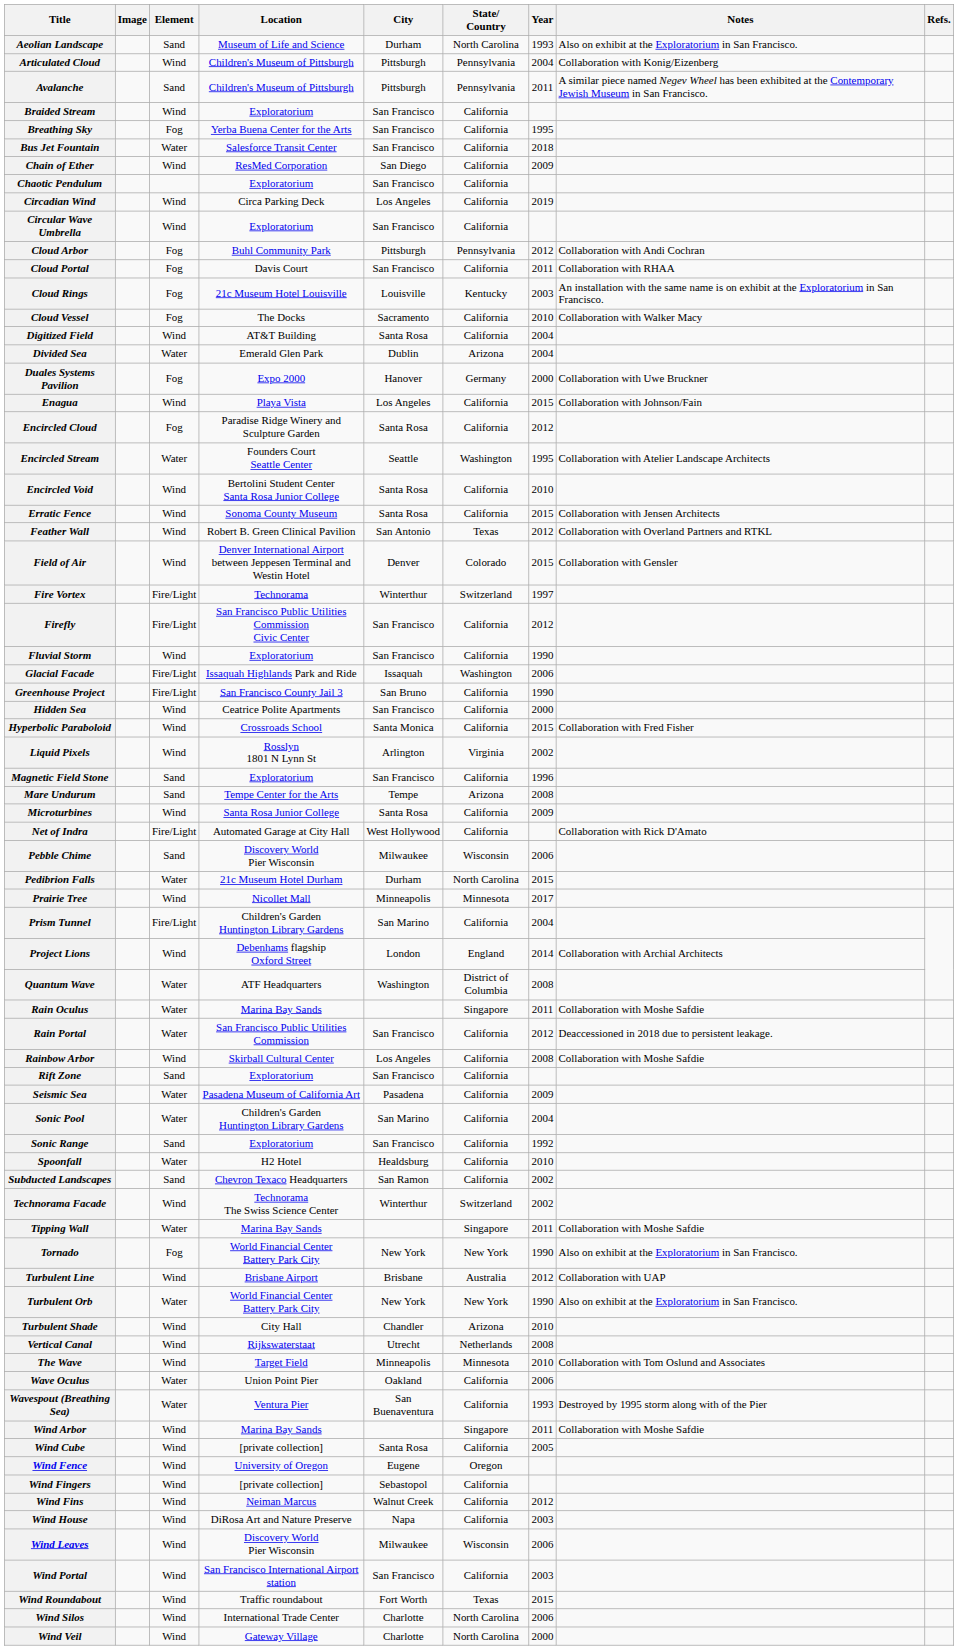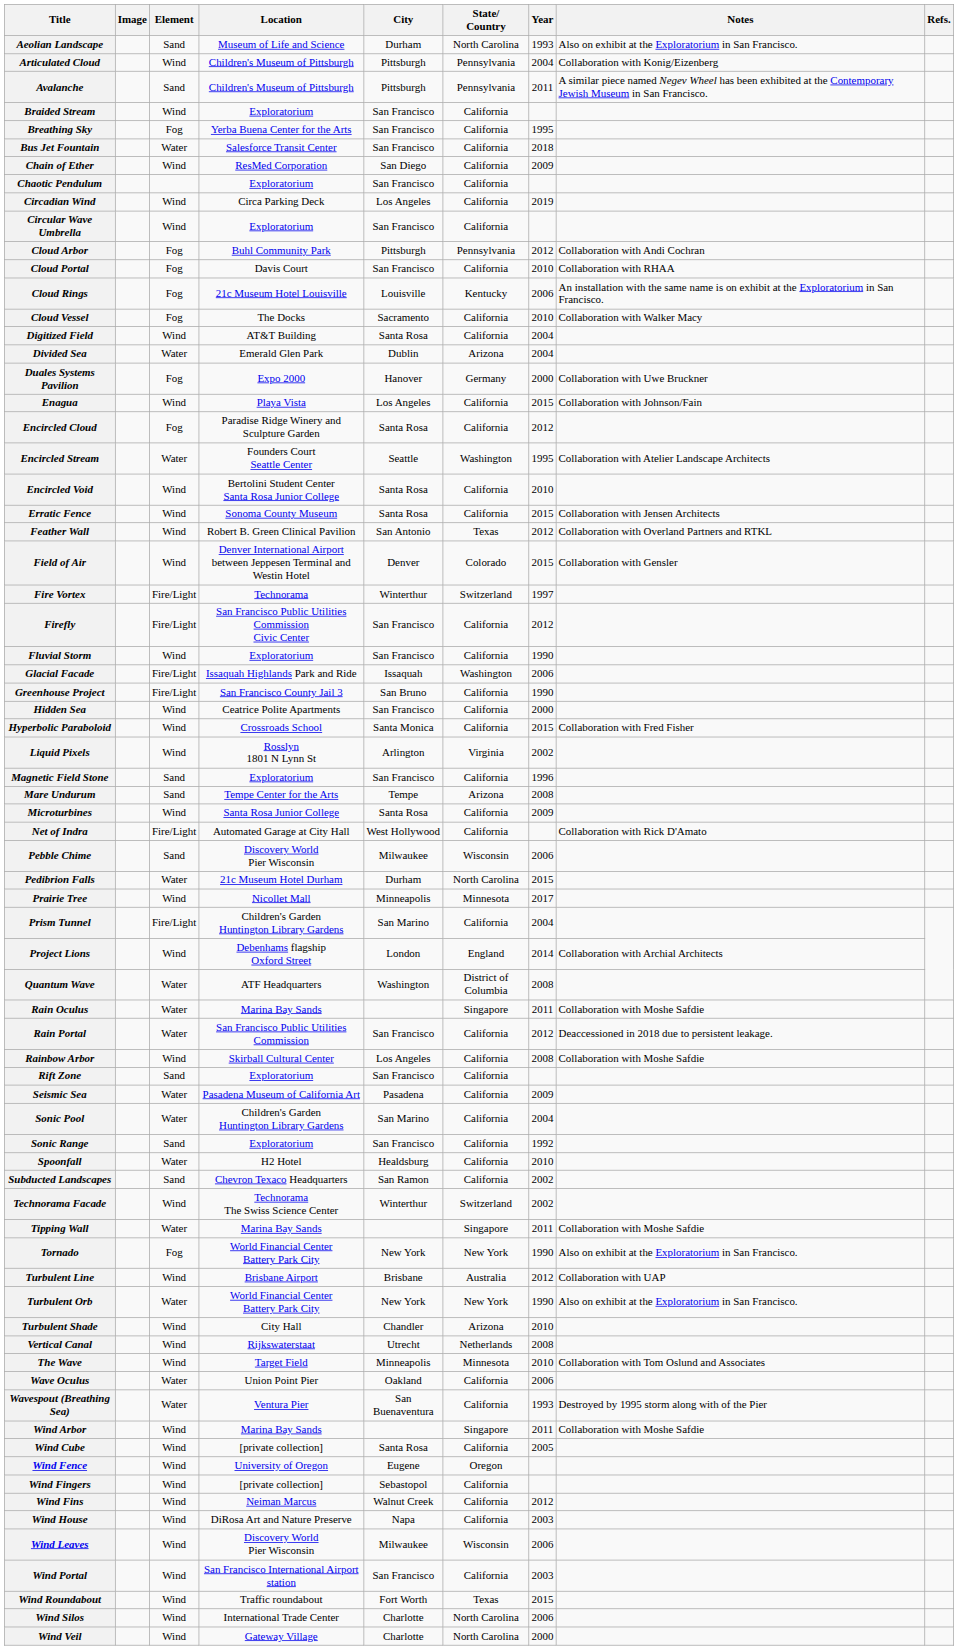Cloud Portal | Year: 2011 -> 2010
Cloud Rings | Year: 2003 -> 2006
